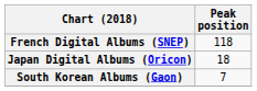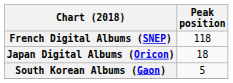South Korean Albums (Gaon) | Peak position: 7 -> 5
